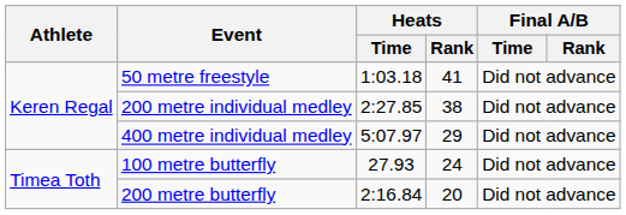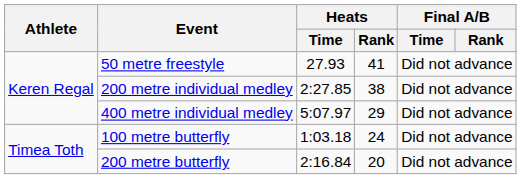50 metre freestyle | Heats / Time: 1:03.18 -> 27.93
100 metre butterfly | Heats / Time: 27.93 -> 1:03.18
